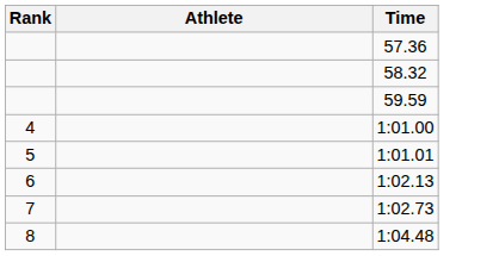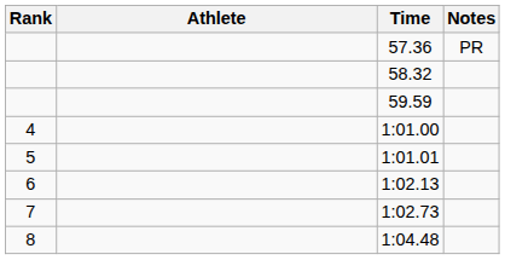+ column: Notes | PR
